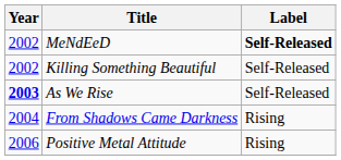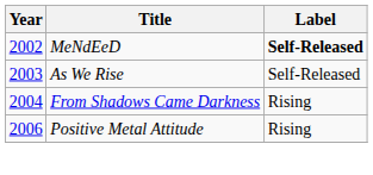- row: 2002 | Killing Something Beautiful | Self-Released
As We Rise | Year: bold -> normal
